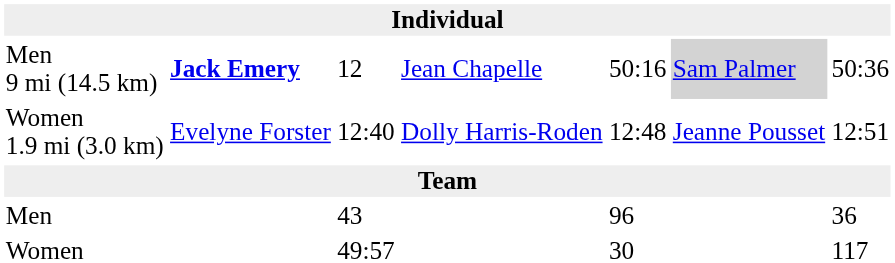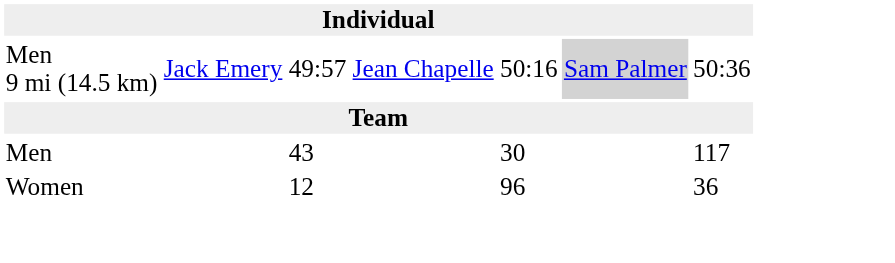Men 9 mi (14.5 km) | column 2: bold -> normal
Men 9 mi (14.5 km) | column 3: 12 -> 49:57
- row: Women 1.9 mi (3.0 km) | Evelyne Forster | 12:40 | Dolly Harris-Roden | 12:48 | Jeanne Pousset | 12:51
Men | column 5: 96 -> 30
Men | column 7: 36 -> 117
Women | column 3: 49:57 -> 12
Women | column 5: 30 -> 96
Women | column 7: 117 -> 36
